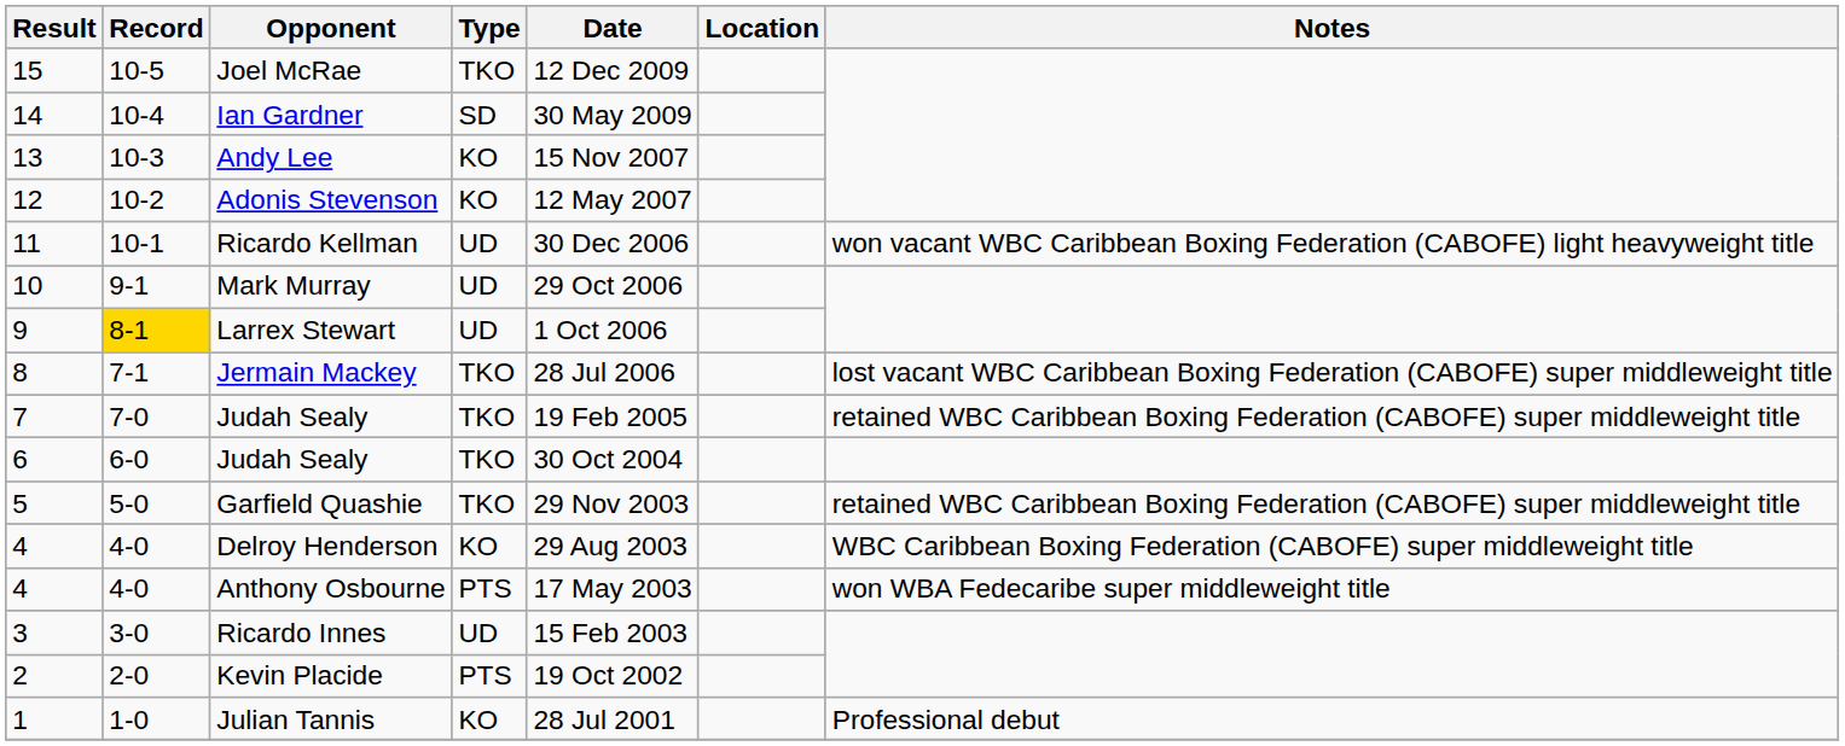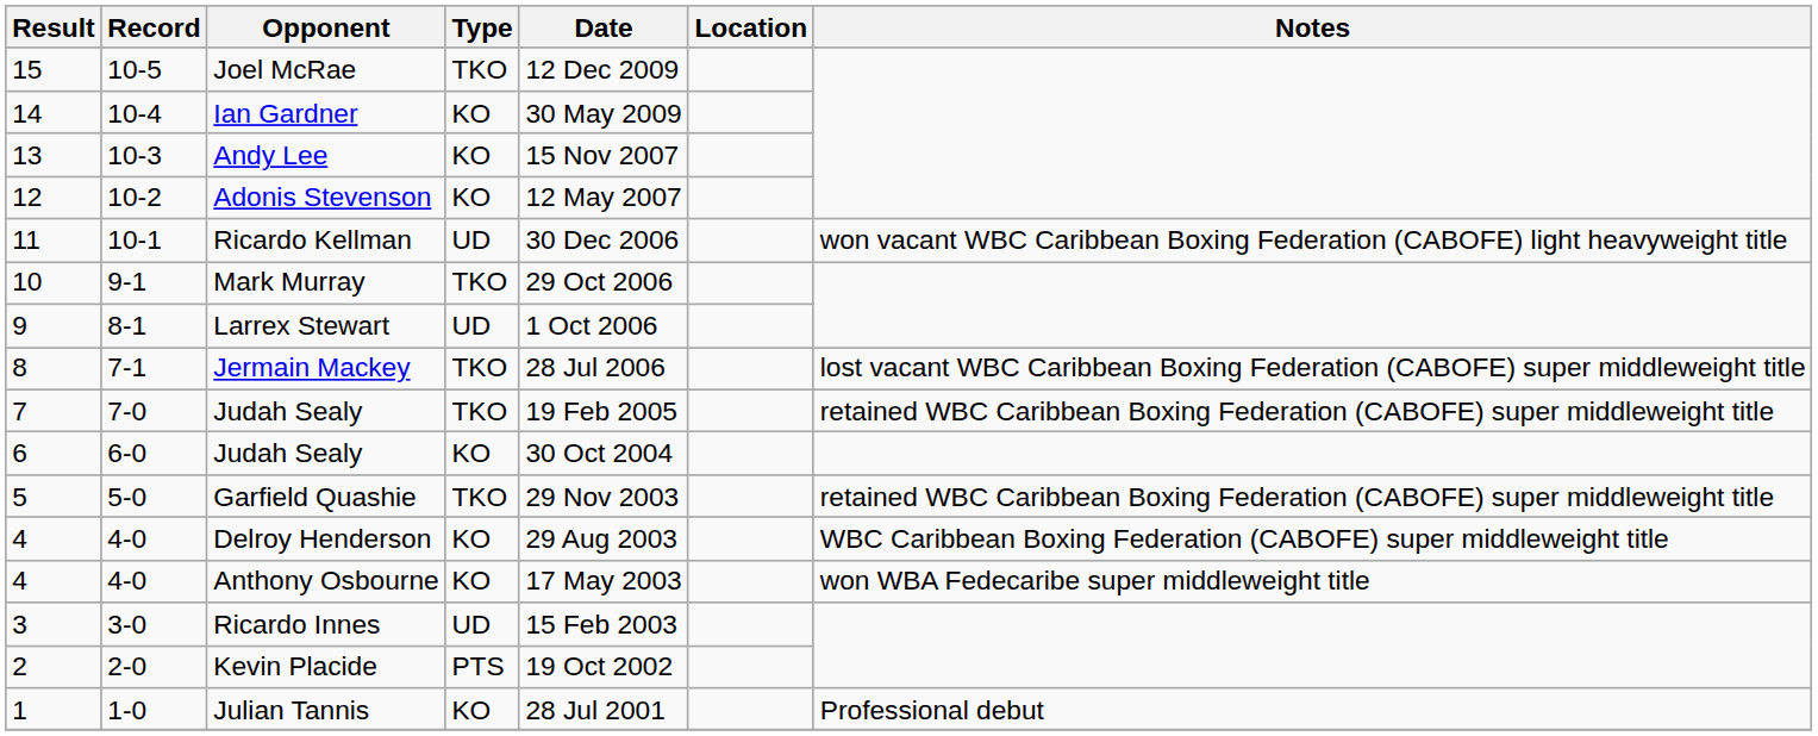Ian Gardner | Type: SD -> KO
Mark Murray | Type: UD -> TKO
Larrex Stewart | Record: gold background -> no background
6 / Judah Sealy | Type: TKO -> KO
Anthony Osbourne | Type: PTS -> KO
